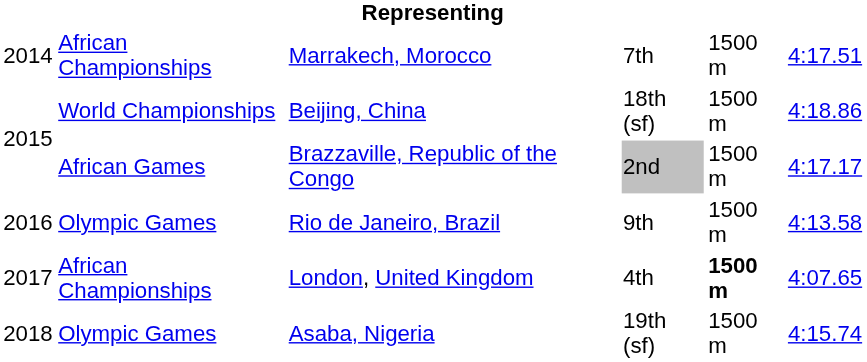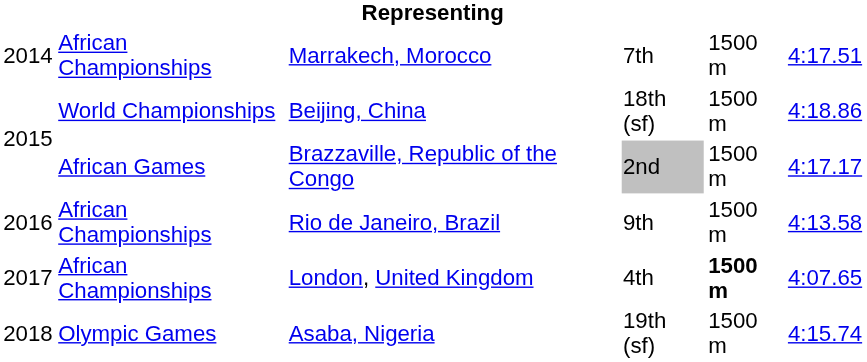Rio de Janeiro, Brazil | column 2: Olympic Games -> African Championships
